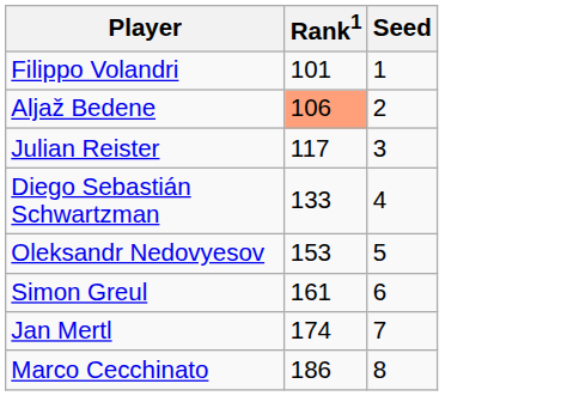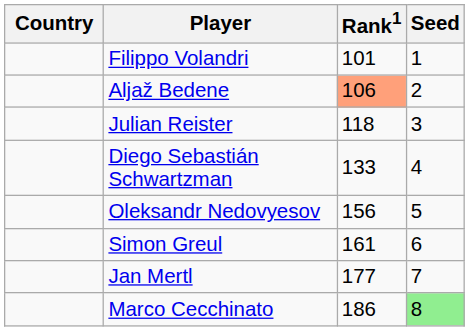+ column: Country
Julian Reister | Rank1: 117 -> 118
Oleksandr Nedovyesov | Rank1: 153 -> 156
Jan Mertl | Rank1: 174 -> 177
Marco Cecchinato | Seed: no background -> lightgreen background
